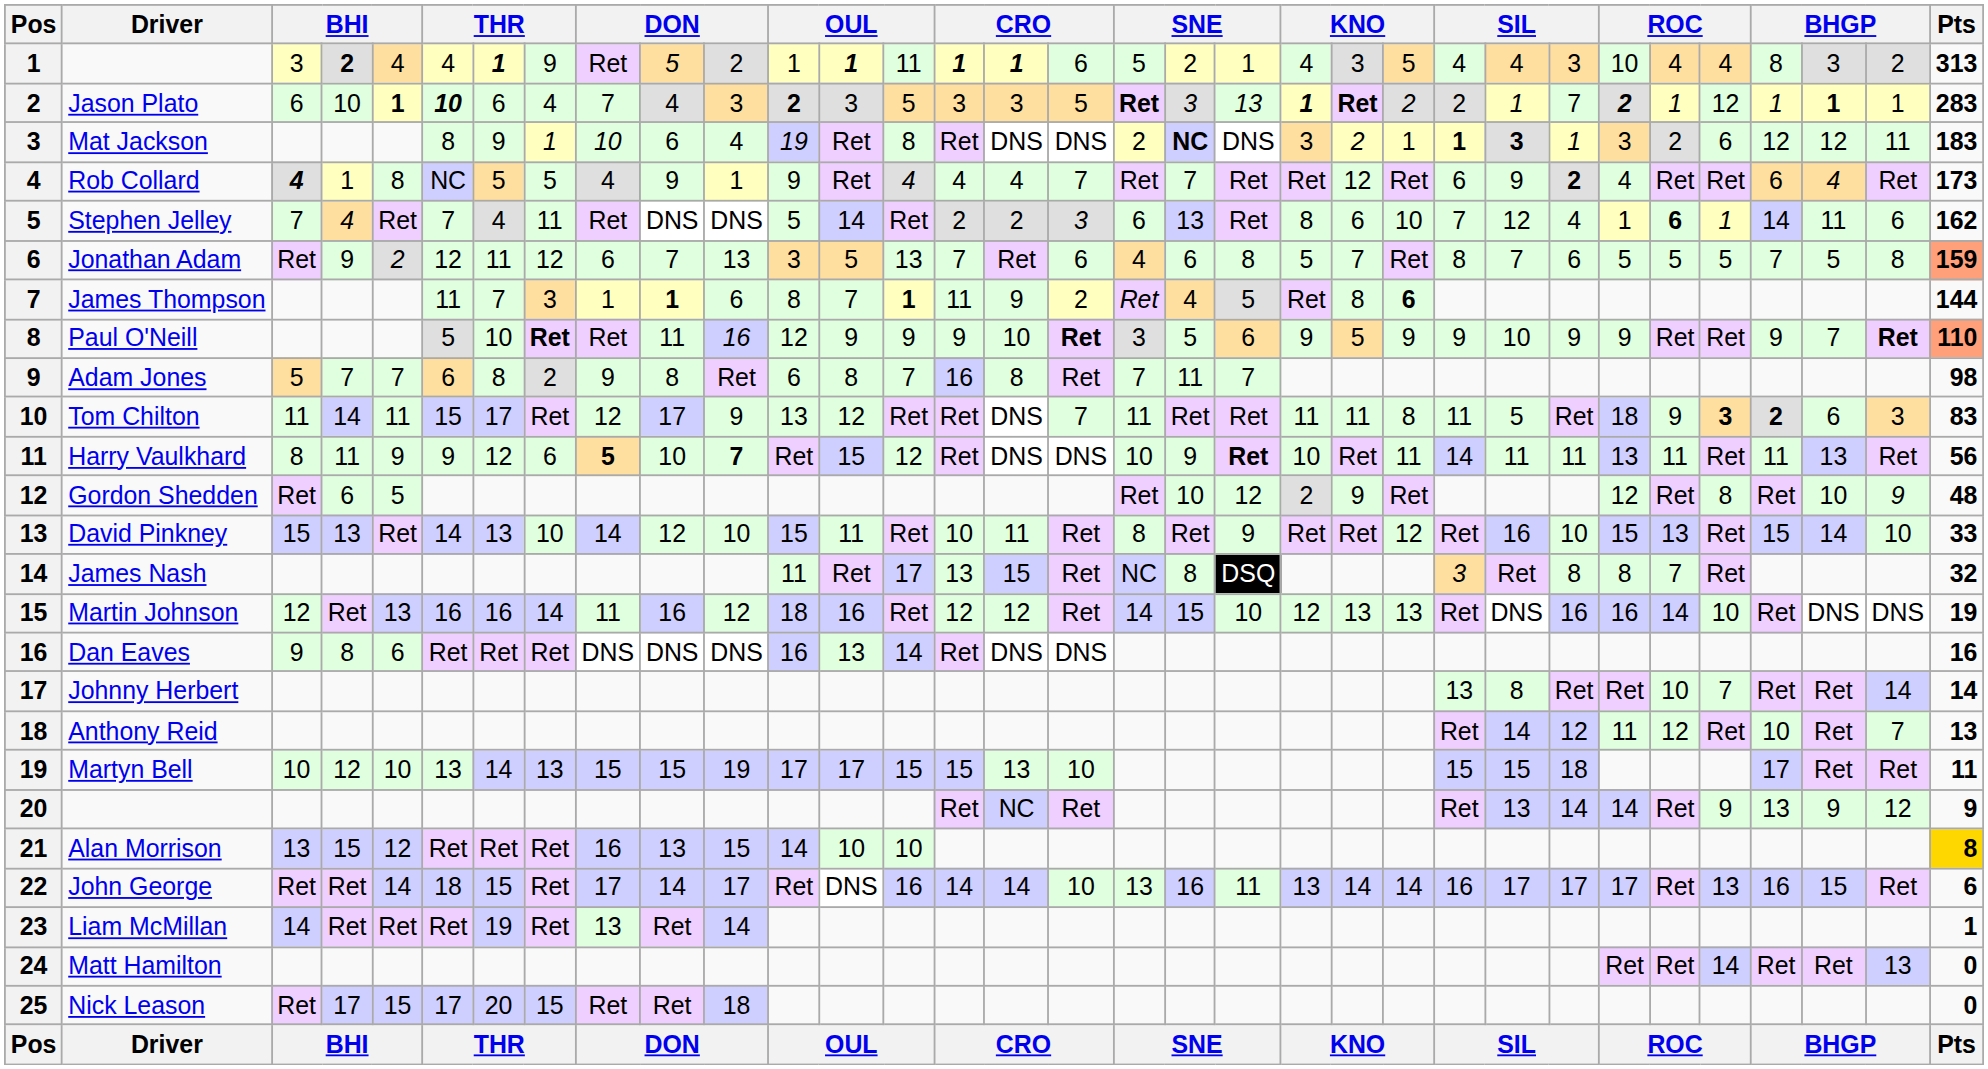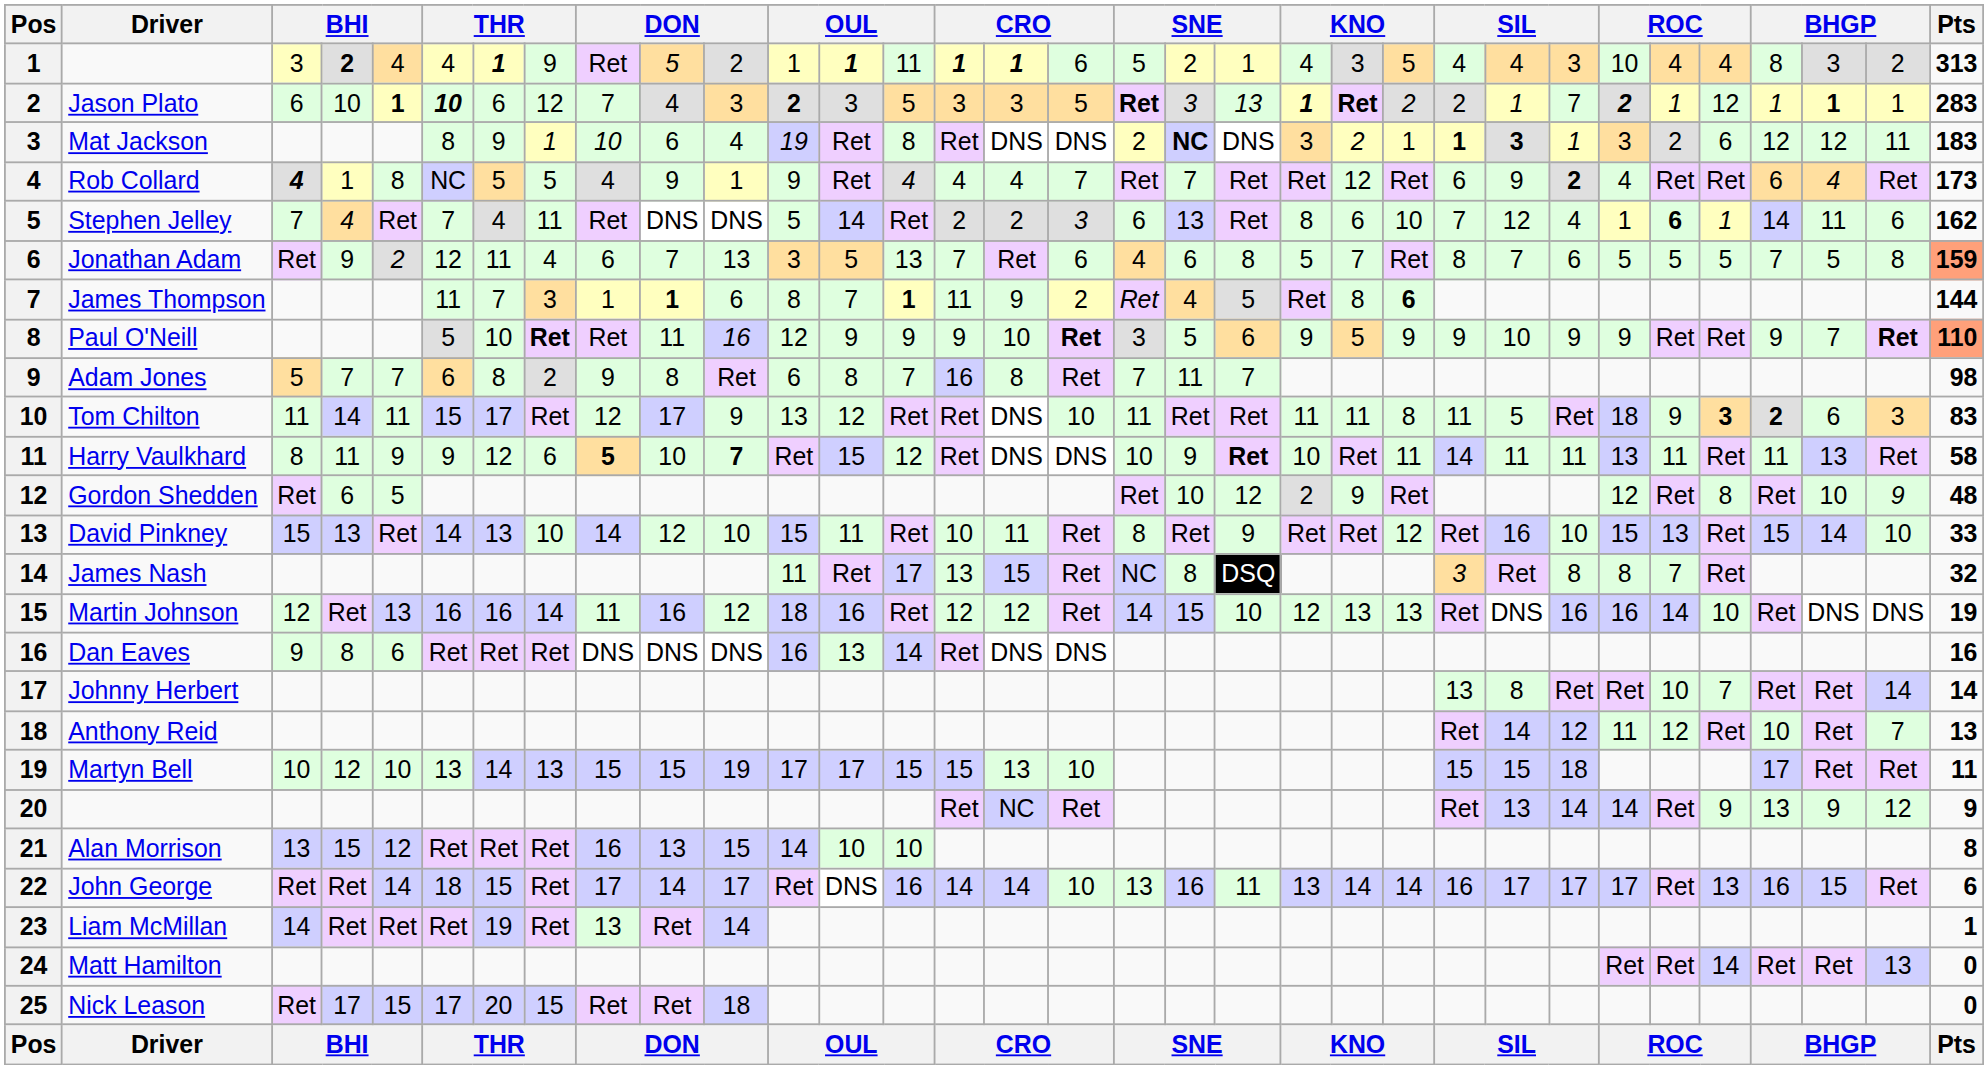Jason Plato | column 8: 4 -> 12
Jonathan Adam | column 8: 12 -> 4
Tom Chilton | column 17: 7 -> 10
Harry Vaulkhard | Pts: 56 -> 58
Alan Morrison | Pts: gold background -> no background
